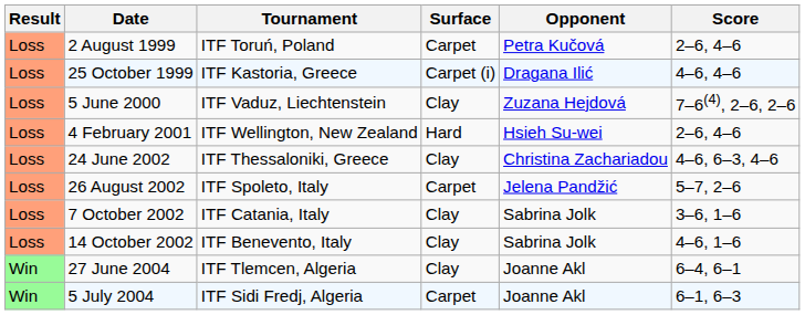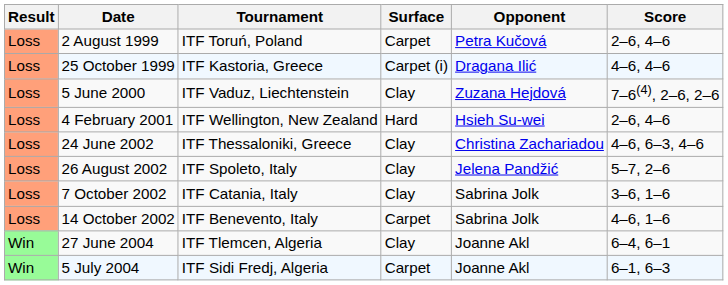26 August 2002 | Surface: Carpet -> Clay
14 October 2002 | Surface: Clay -> Carpet
